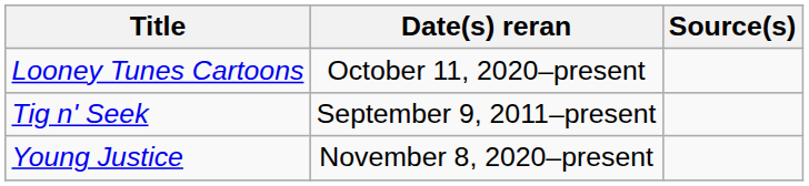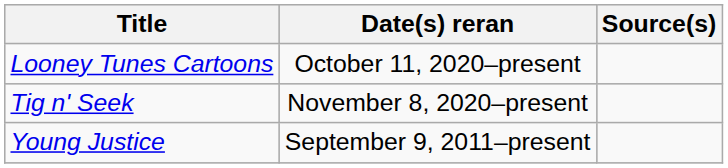Tig n' Seek | Date(s) reran: September 9, 2011–present -> November 8, 2020–present
Young Justice | Date(s) reran: November 8, 2020–present -> September 9, 2011–present
